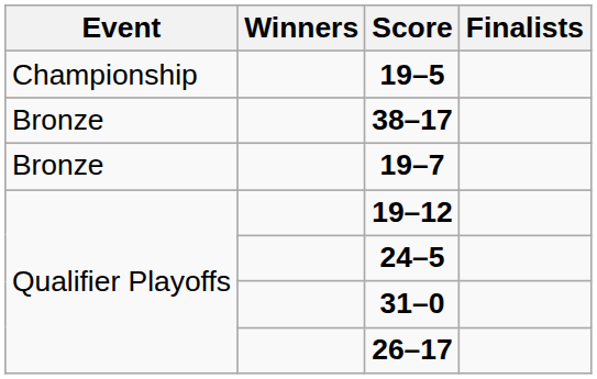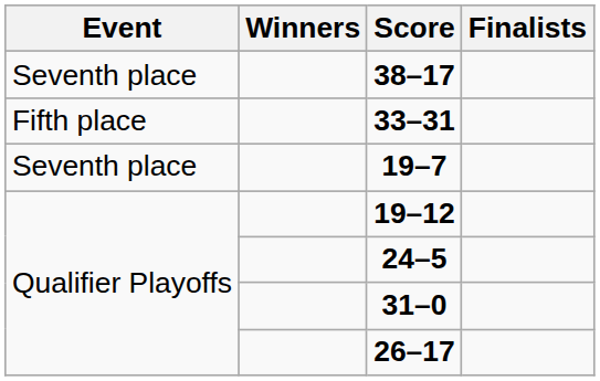- row: Championship | 19–5
38–17 | Event: Bronze -> Seventh place
+ row: Fifth place | 33–31
19–7 | Event: Bronze -> Seventh place
